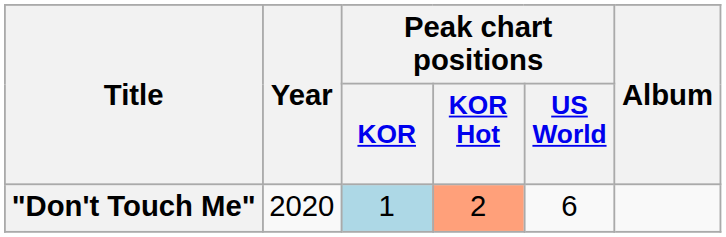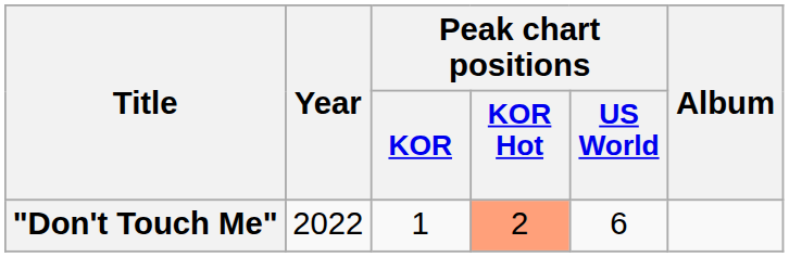"Don't Touch Me" | Year: 2020 -> 2022
"Don't Touch Me" | Peak chart positions / KOR: lightblue background -> no background
